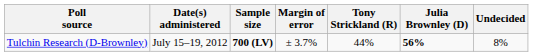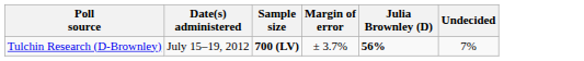- column: Tony Strickland (R) | 44%
Tulchin Research (D-Brownley) | Undecided: 8% -> 7%
